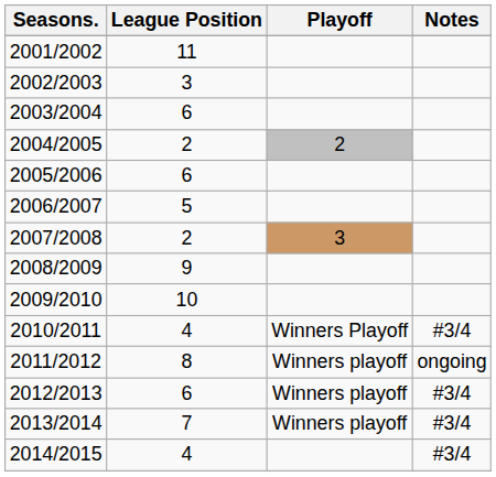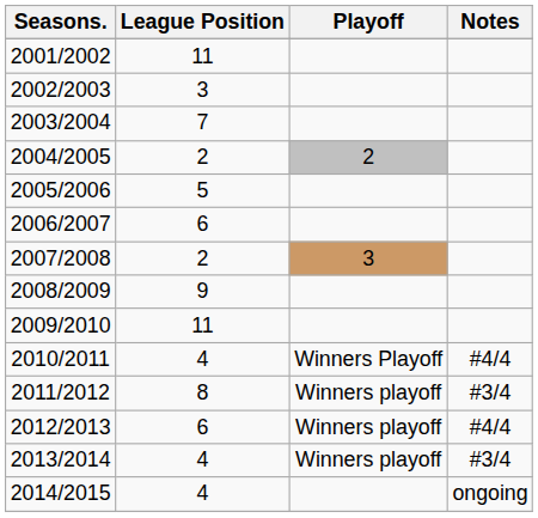2003/2004 | League Position: 6 -> 7
2005/2006 | League Position: 6 -> 5
2006/2007 | League Position: 5 -> 6
2009/2010 | League Position: 10 -> 11
2010/2011 | Notes: #3/4 -> #4/4
2011/2012 | Notes: ongoing -> #3/4
2012/2013 | Notes: #3/4 -> #4/4
2013/2014 | League Position: 7 -> 4
2014/2015 | Notes: #3/4 -> ongoing
